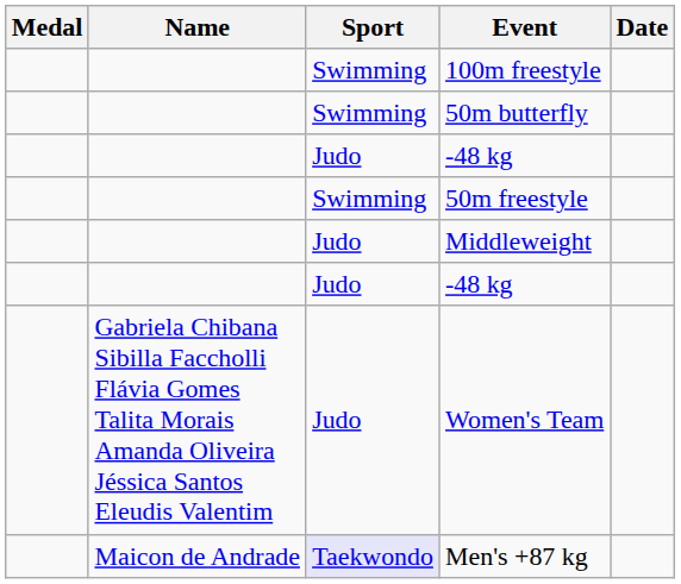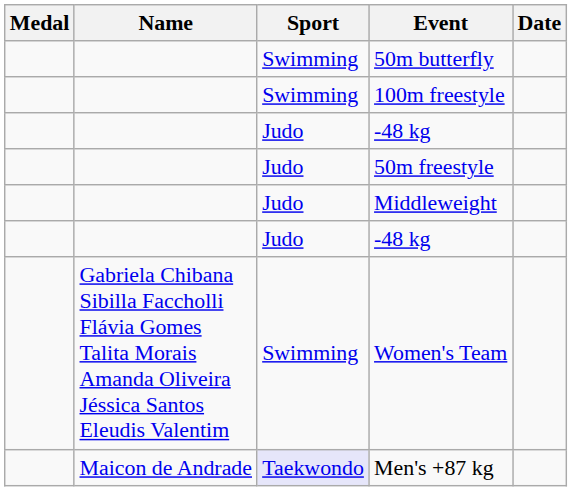rows swapped: 50m butterfly <-> 100m freestyle
50m freestyle | Sport: Swimming -> Judo
Women's Team | Sport: Judo -> Swimming
